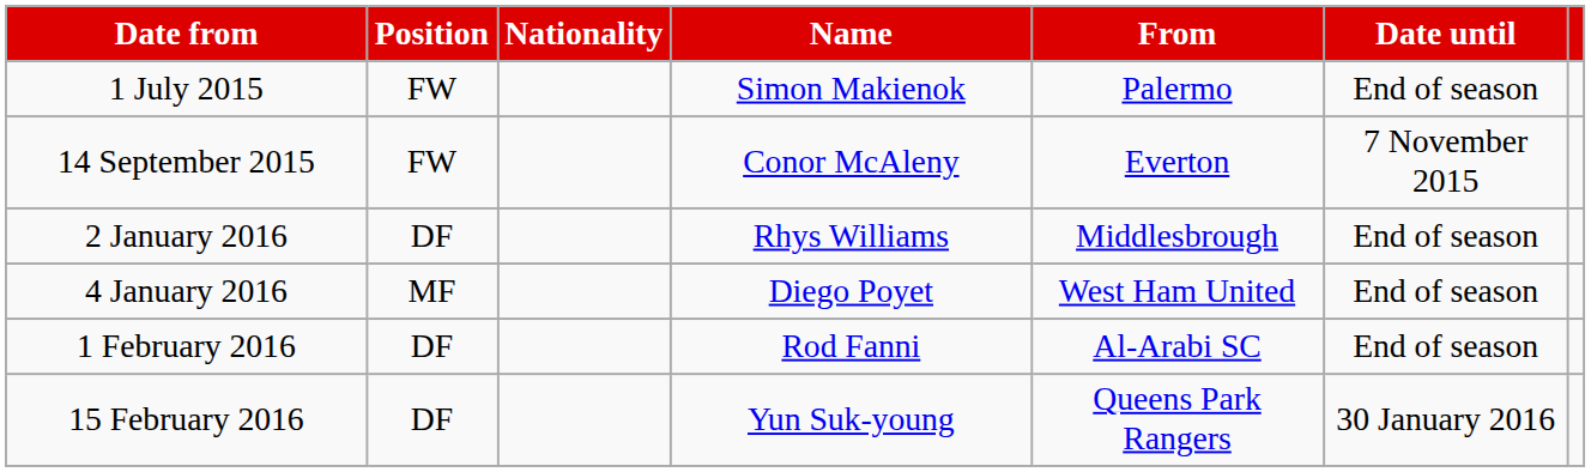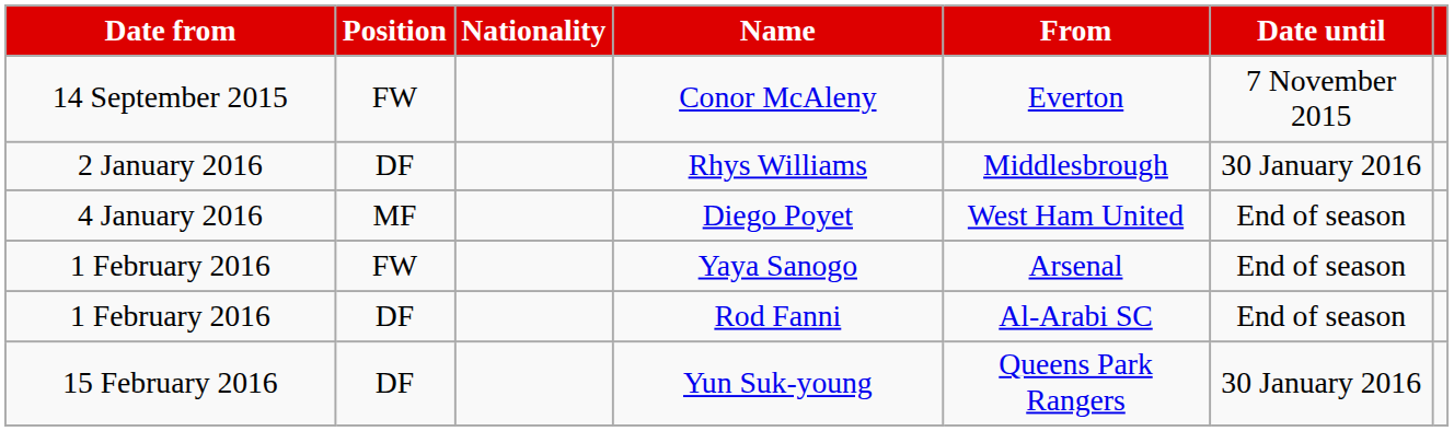- row: 1 July 2015 | FW | Simon Makienok | Palermo | End of season
Rhys Williams | Date until: End of season -> 30 January 2016
+ row: 1 February 2016 | FW | Yaya Sanogo | Arsenal | End of season
